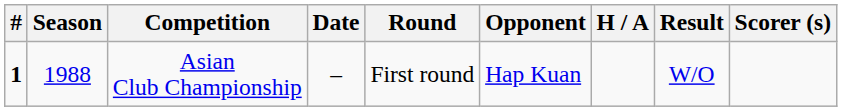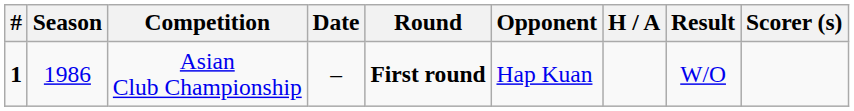Asian Club Championship | Season: 1988 -> 1986
Asian Club Championship | Round: normal -> bold
